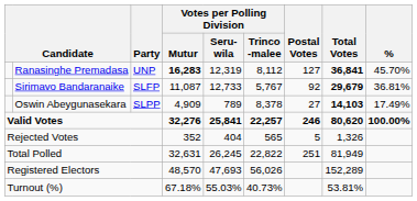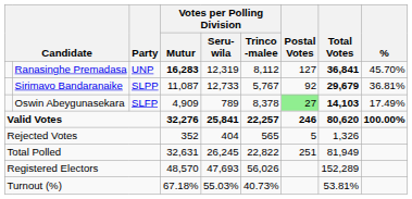Sirimavo Bandaranaike | Party: SLFP -> SLPP
Oswin Abeygunasekara | Party: SLPP -> SLFP
Oswin Abeygunasekara | Postal Votes: no background -> lightgreen background
